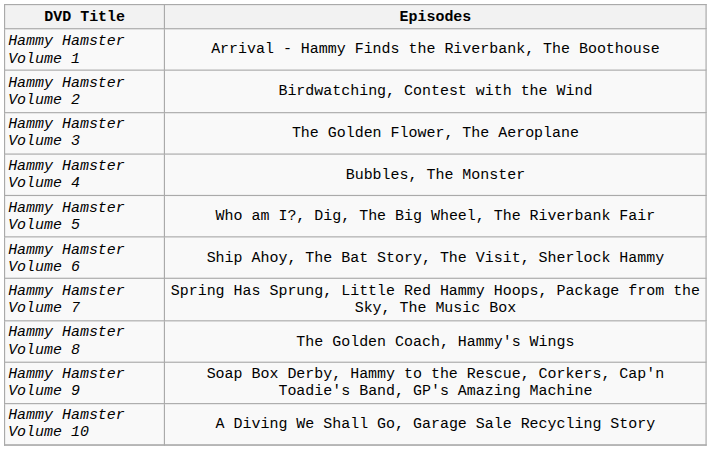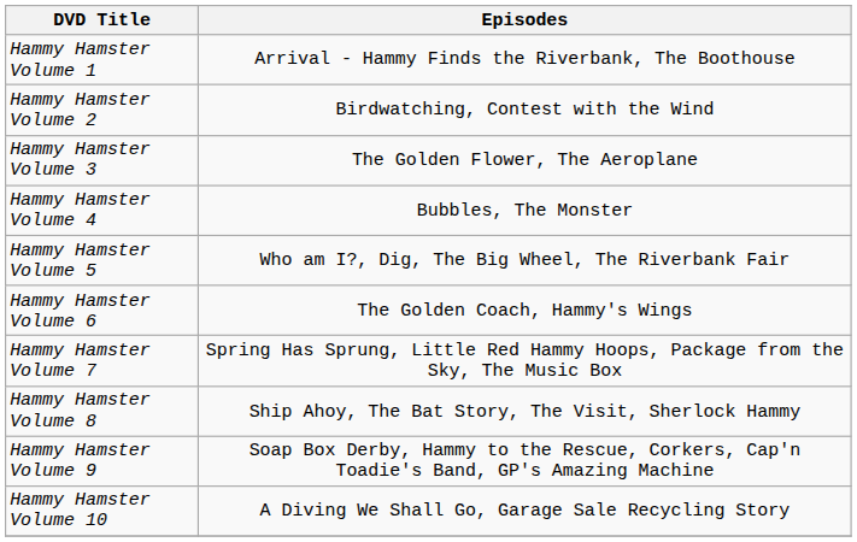Hammy Hamster Volume 6 | Episodes: Ship Ahoy, The Bat Story, The Visit, Sherlock Hammy -> The Golden Coach, Hammy's Wings
Hammy Hamster Volume 8 | Episodes: The Golden Coach, Hammy's Wings -> Ship Ahoy, The Bat Story, The Visit, Sherlock Hammy
